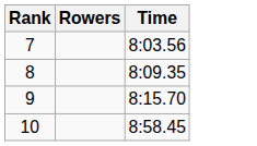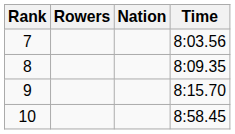+ column: Nation
